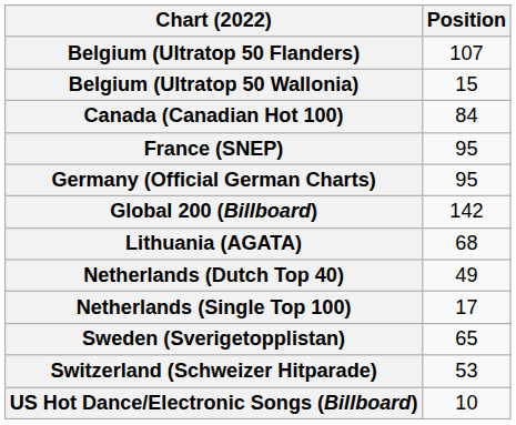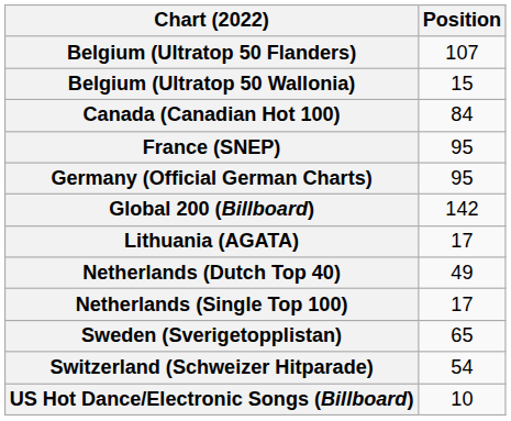Lithuania (AGATA) | Position: 68 -> 17
Switzerland (Schweizer Hitparade) | Position: 53 -> 54
